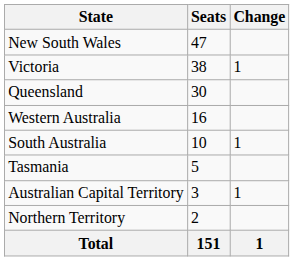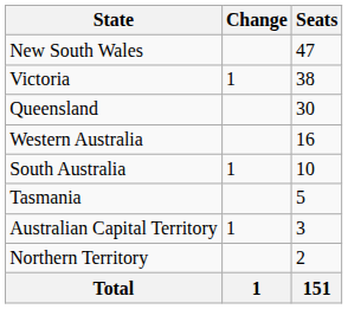columns swapped: Seats <-> Change
